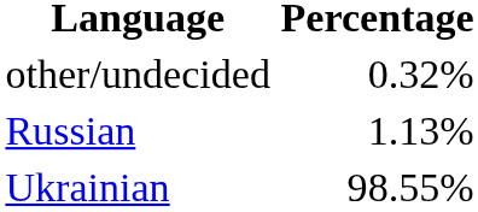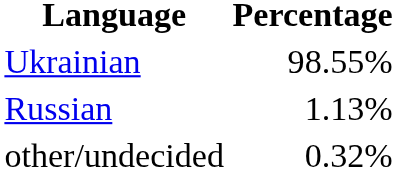rows swapped: Ukrainian <-> other/undecided
